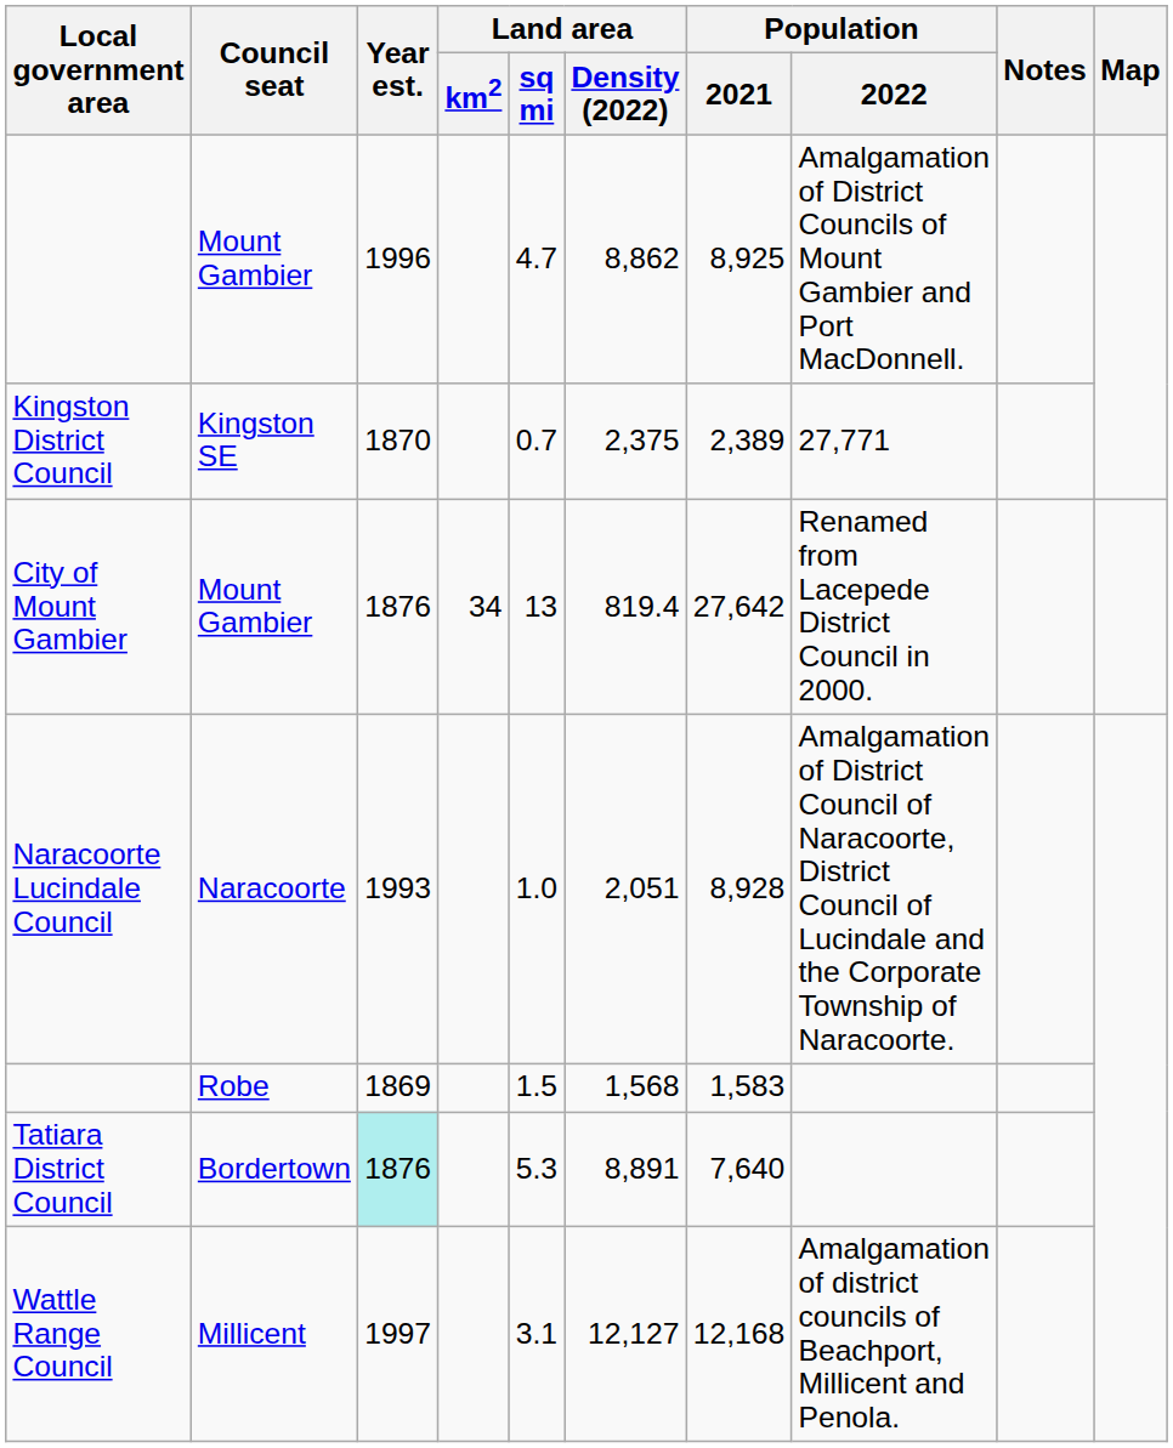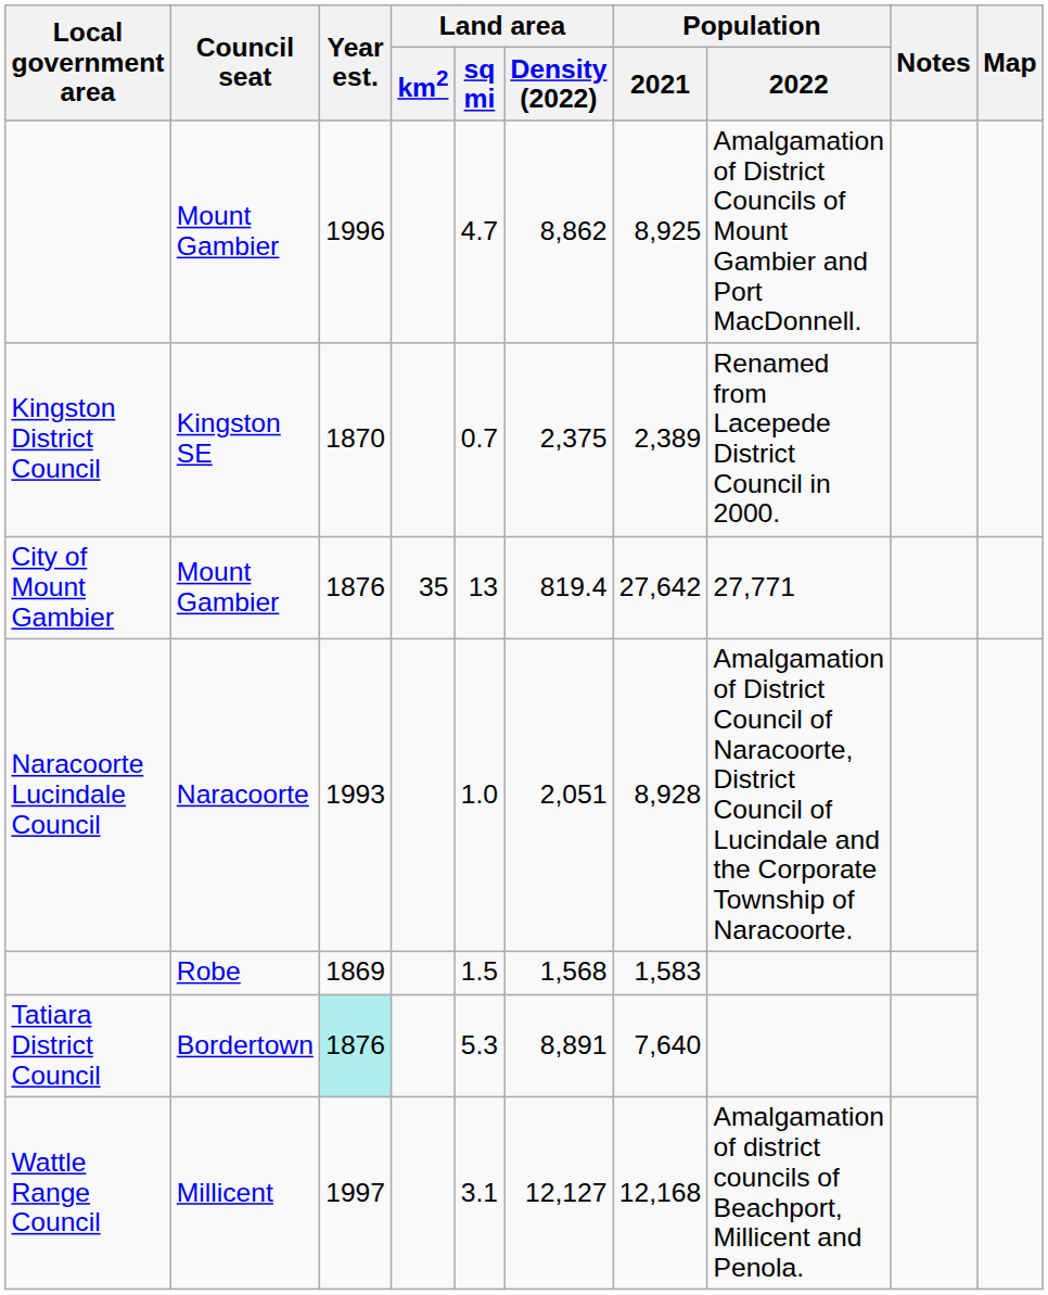Kingston District Council | Population / 2022: 27,771 -> Renamed from Lacepede District Council in 2000.
City of Mount Gambier | Land area / km2: 34 -> 35
City of Mount Gambier | Population / 2022: Renamed from Lacepede District Council in 2000. -> 27,771
